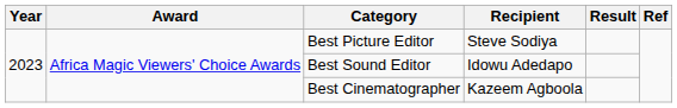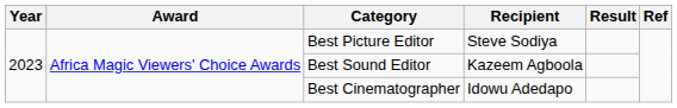Best Sound Editor | Recipient: Idowu Adedapo -> Kazeem Agboola
Best Cinematographer | Recipient: Kazeem Agboola -> Idowu Adedapo
